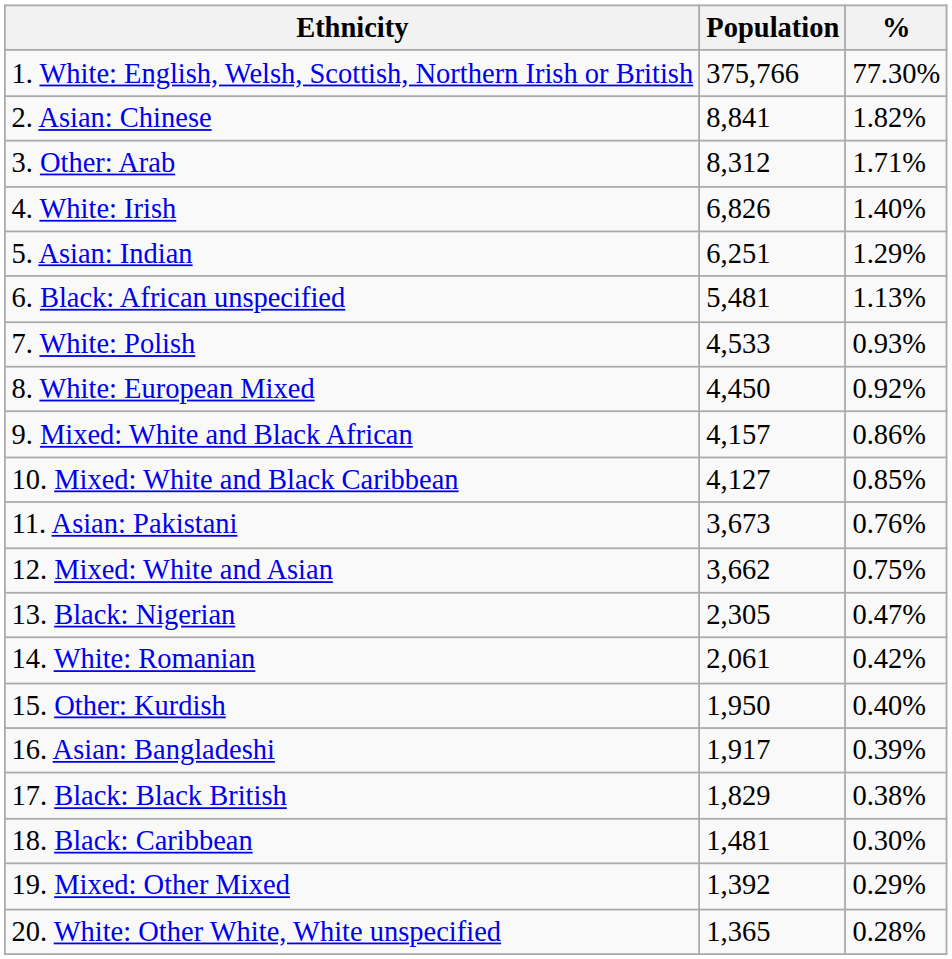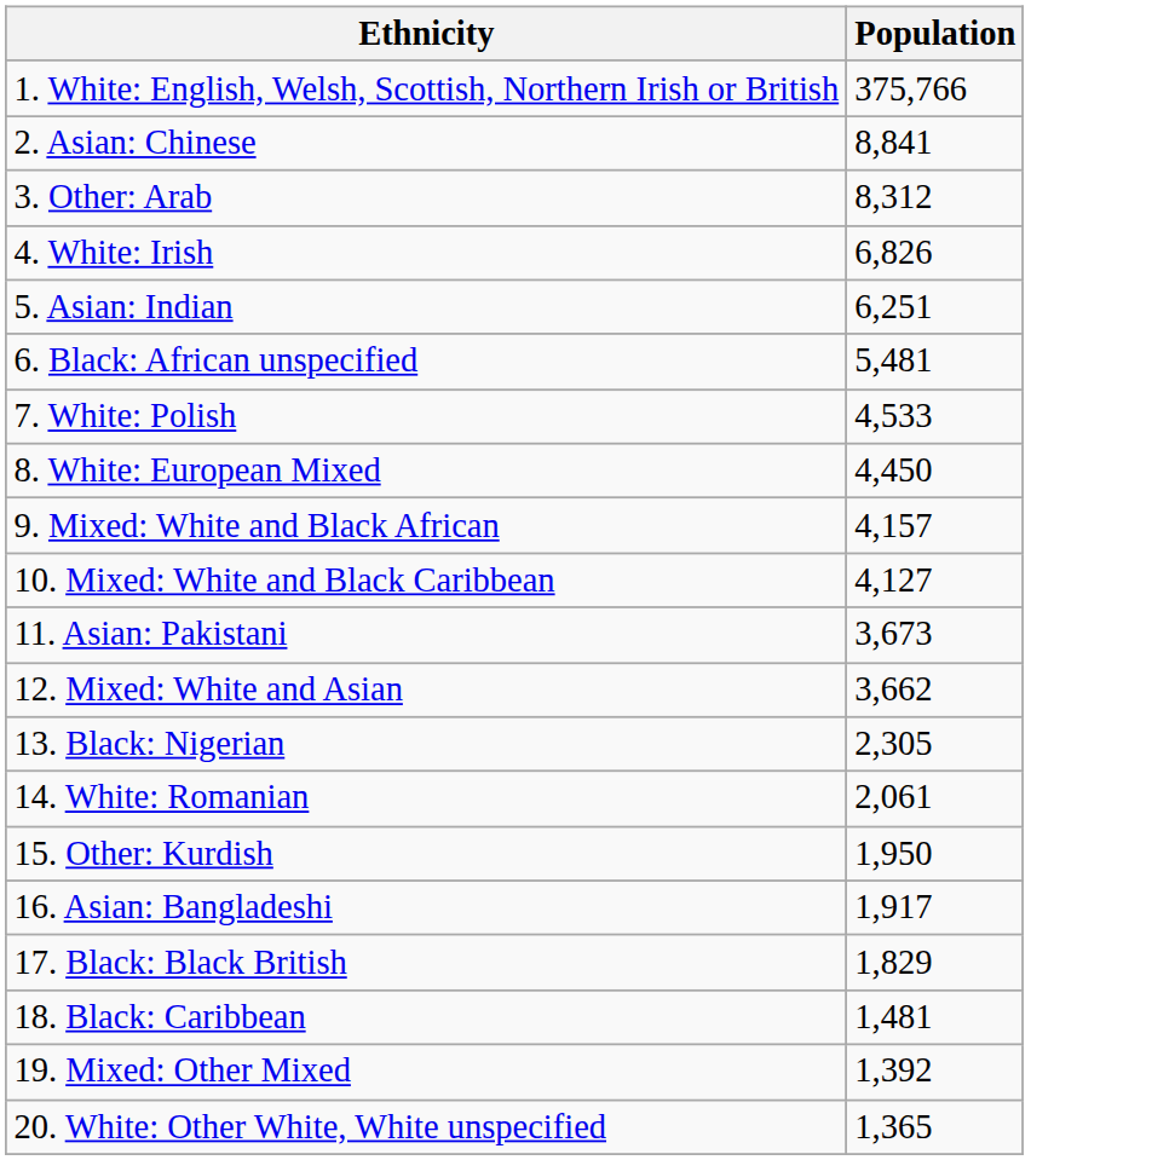- column: % | 77.30% | 1.82% | 1.71% | 1.40% | 1.29% | 1.13% | 0.93% | 0.92% | 0.86% | 0.85% | 0.76% | 0.75% | 0.47% | 0.42% | 0.40% | 0.39% | 0.38% | 0.30% | 0.29% | 0.28%
